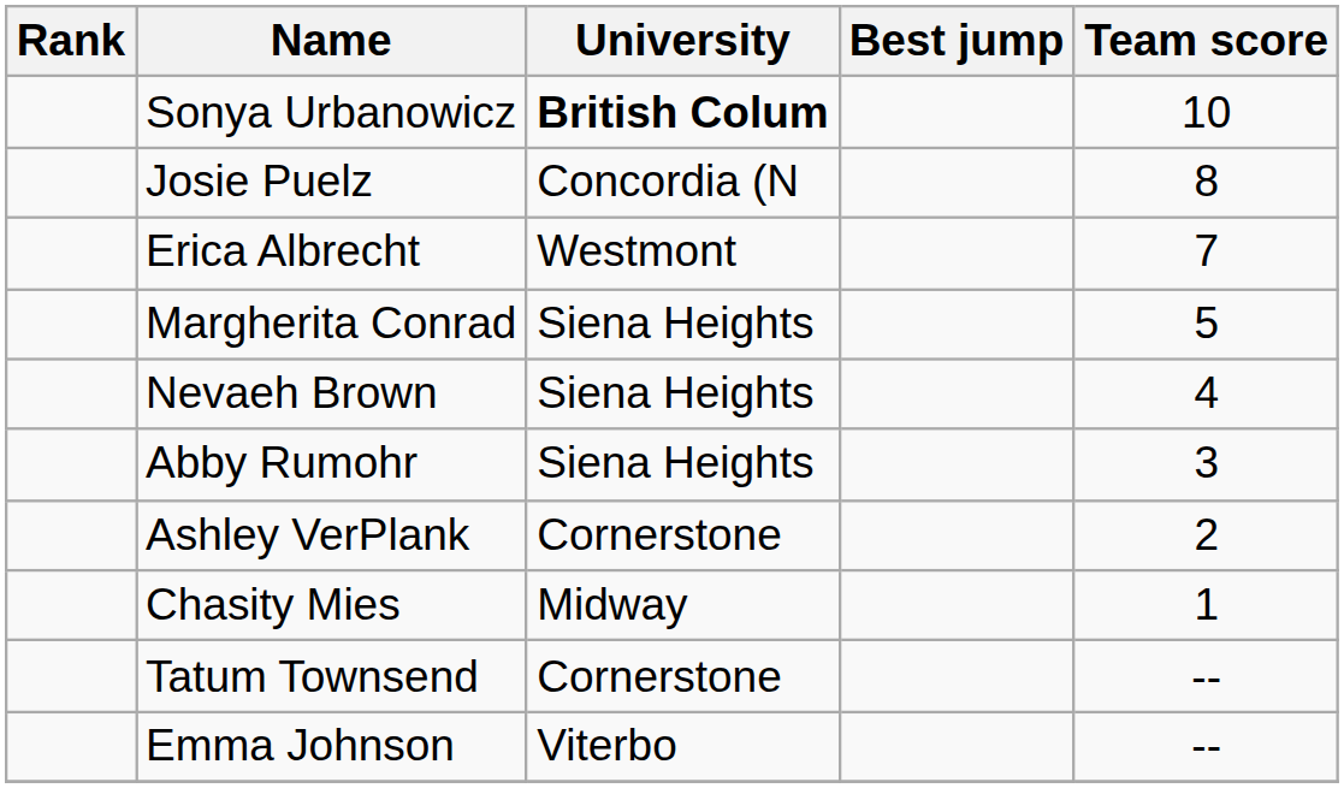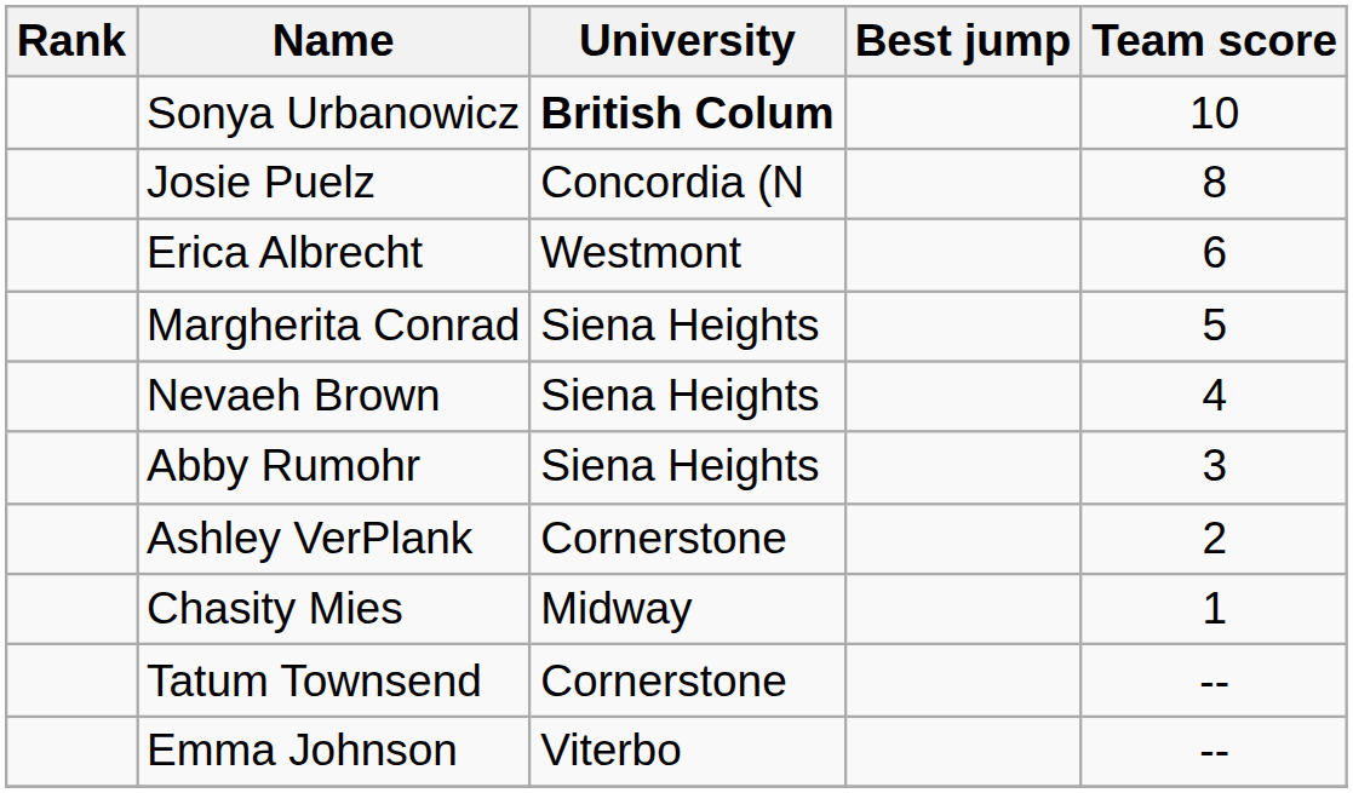Erica Albrecht | Team score: 7 -> 6
